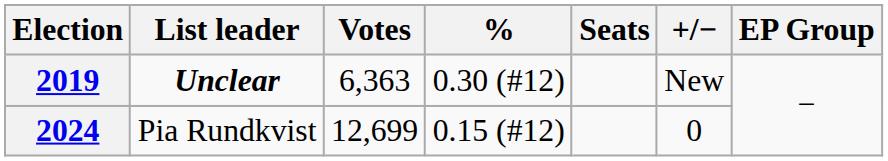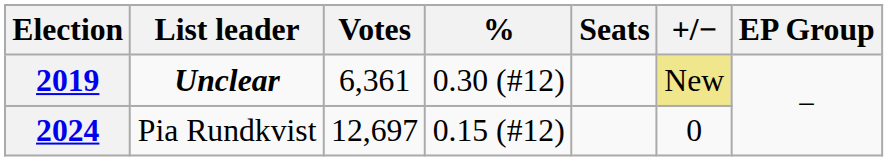2019 | Votes: 6,363 -> 6,361
2019 | +/−: no background -> khaki background
2024 | Votes: 12,699 -> 12,697
